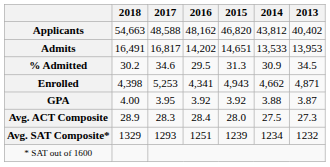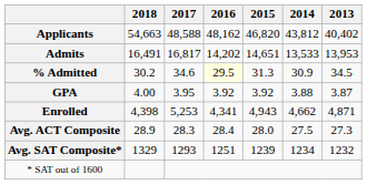% Admitted | 2016: no background -> lightyellow background
rows swapped: Enrolled <-> GPA
